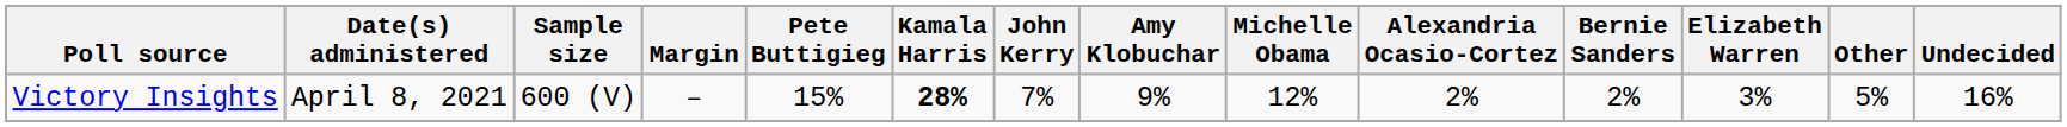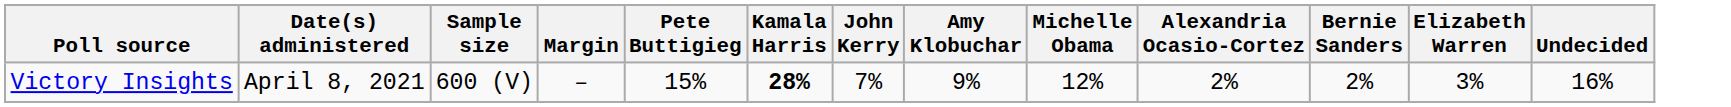- column: Other | 5%
